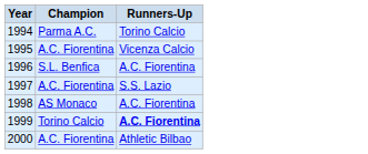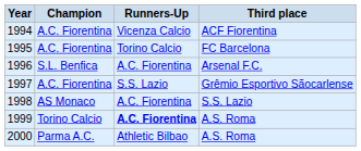+ column: Third place | ACF Fiorentina | FC Barcelona | Arsenal F.C. | Grêmio Esportivo Sãocarlense | S.S. Lazio | A.S. Roma | A.S. Roma
1994 | Champion: Parma A.C. -> A.C. Fiorentina
1994 | Runners-Up: Torino Calcio -> Vicenza Calcio
1995 | Runners-Up: Vicenza Calcio -> Torino Calcio
2000 | Champion: A.C. Fiorentina -> Parma A.C.
